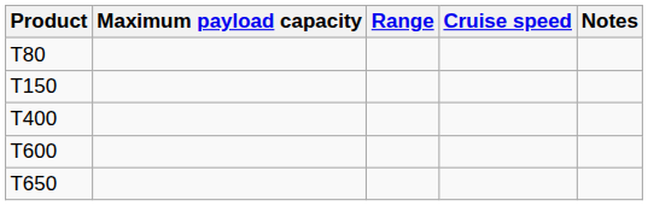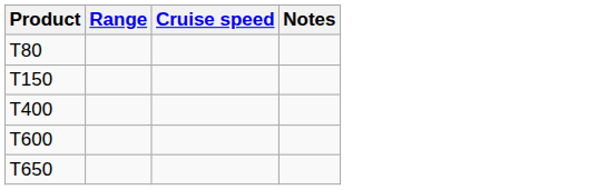- column: Maximum payload capacity
